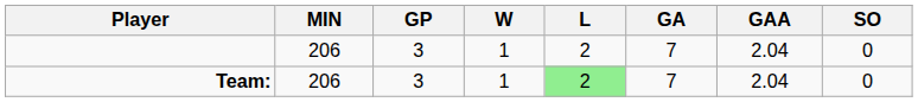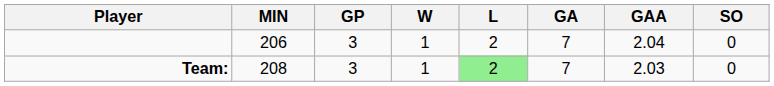Team: | MIN: 206 -> 208
Team: | GAA: 2.04 -> 2.03
